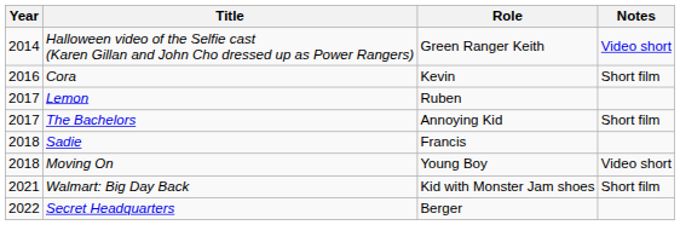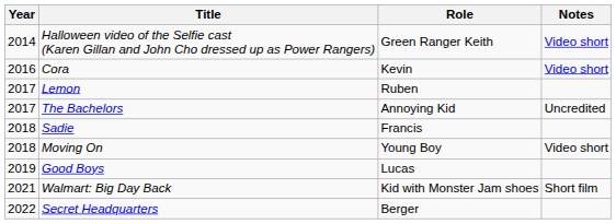Cora | Notes: Short film -> Video short
The Bachelors | Notes: Short film -> Uncredited
+ row: 2019 | Good Boys | Lucas
